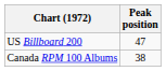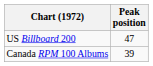Canada RPM 100 Albums | Peak position: 38 -> 39
